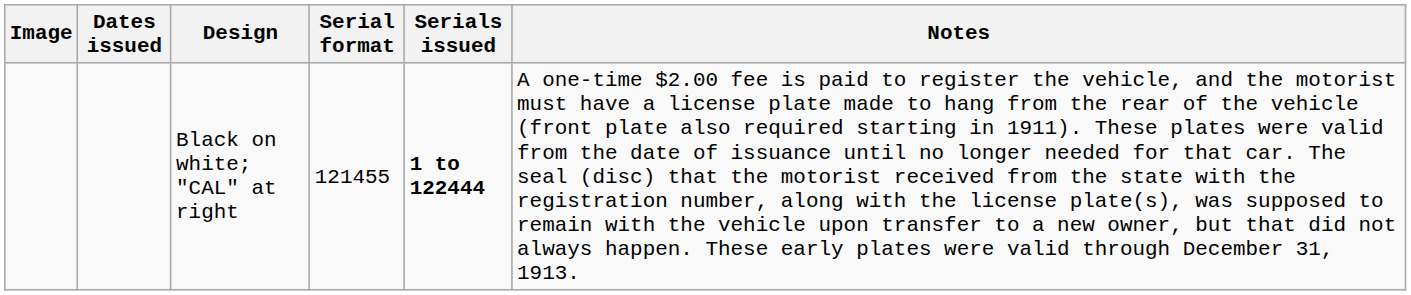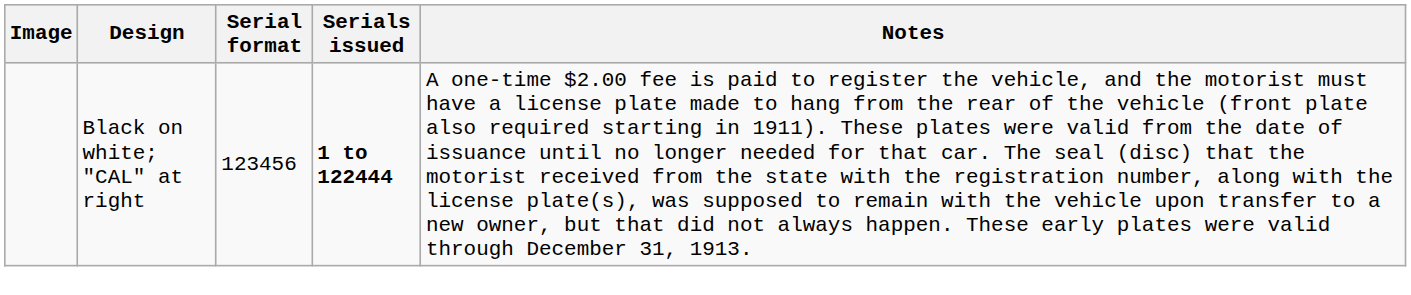- column: Dates issued
Black on white; "CAL" at right | Serial format: 121455 -> 123456
